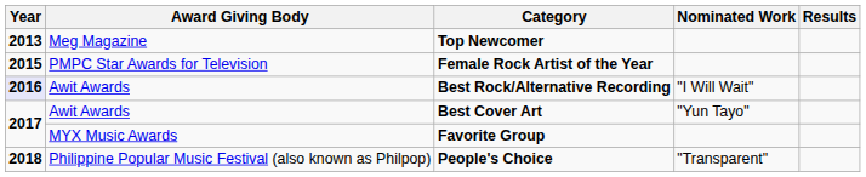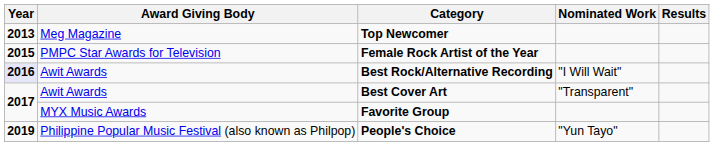Best Cover Art | Nominated Work: "Yun Tayo" -> "Transparent"
People's Choice | Year: 2018 -> 2019
People's Choice | Nominated Work: "Transparent" -> "Yun Tayo"
